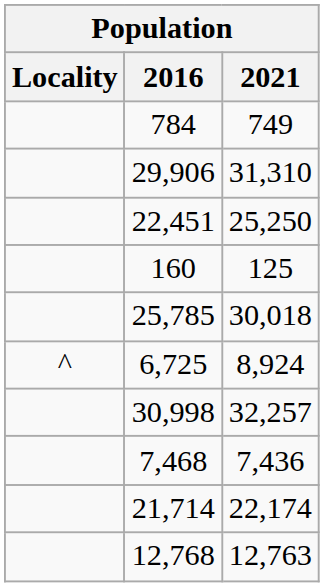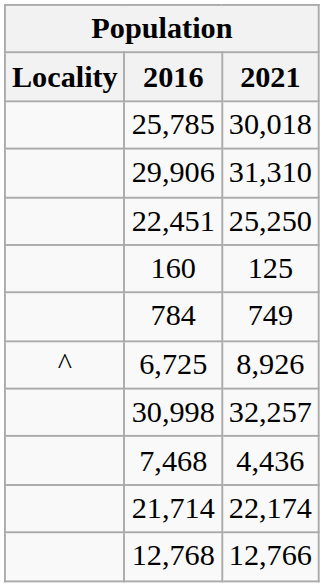rows swapped: 784 <-> 25,785
6,725 | 2021: 8,924 -> 8,926
7,468 | 2021: 7,436 -> 4,436
12,768 | 2021: 12,763 -> 12,766
